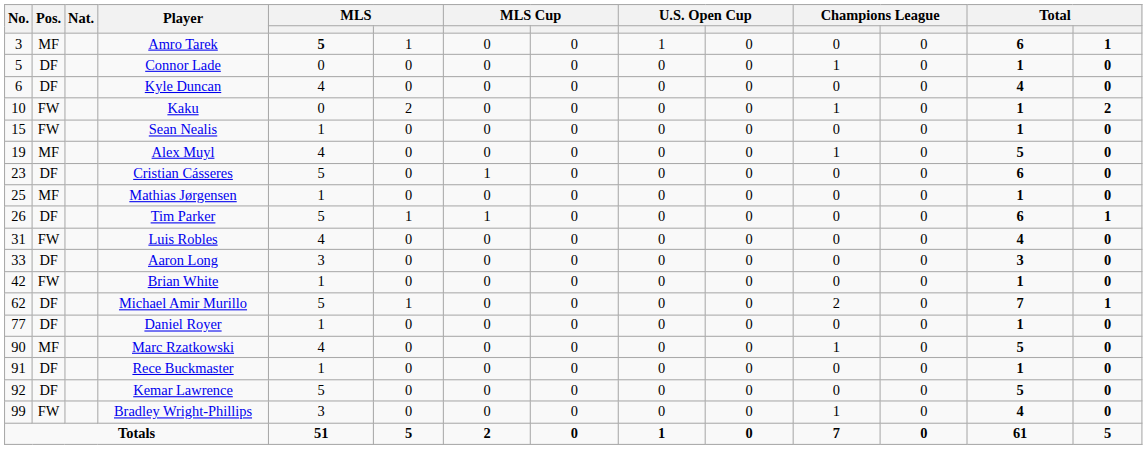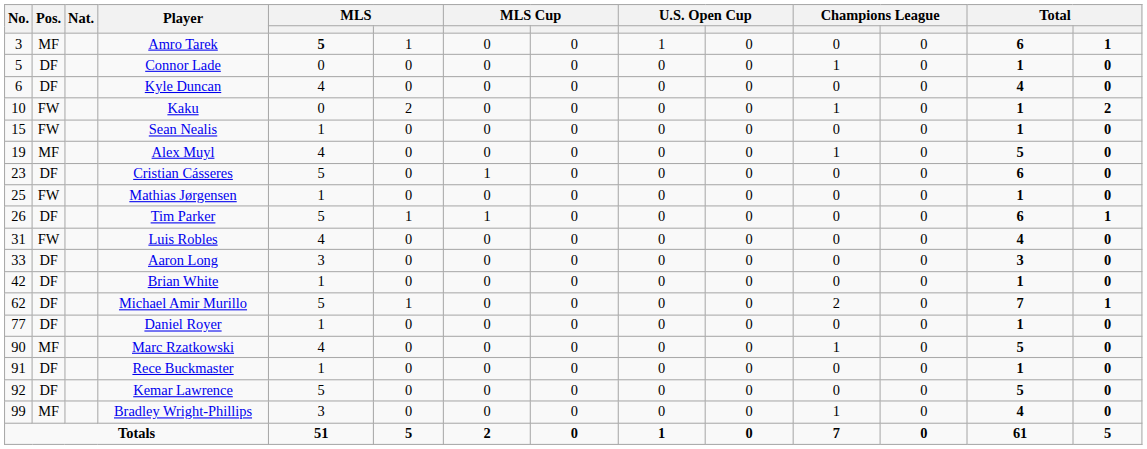Mathias Jørgensen | Pos.: MF -> FW
Brian White | Pos.: FW -> DF
Bradley Wright-Phillips | Pos.: FW -> MF
